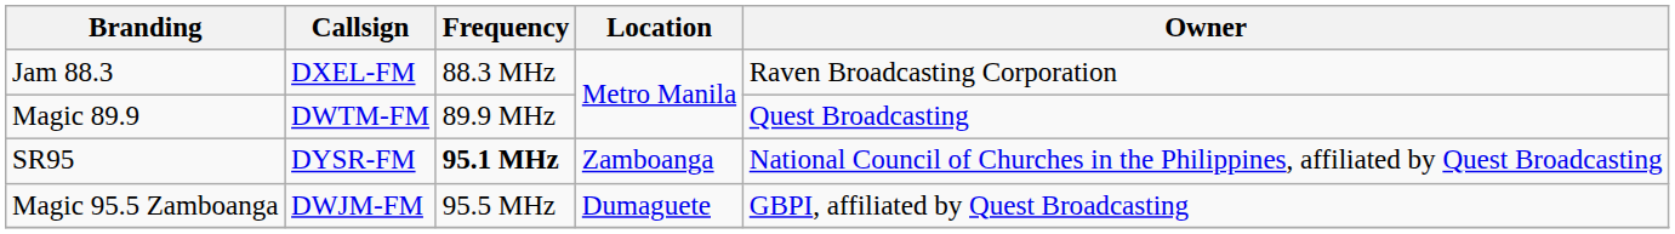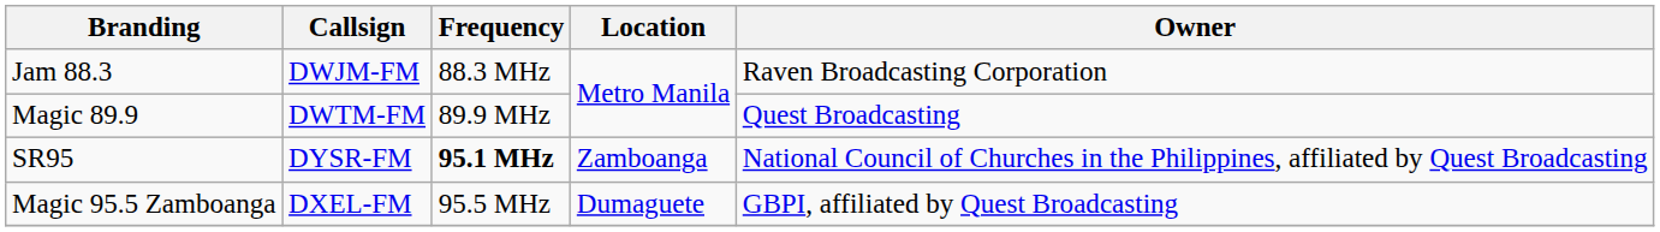Jam 88.3 | Callsign: DXEL-FM -> DWJM-FM
Magic 95.5 Zamboanga | Callsign: DWJM-FM -> DXEL-FM
